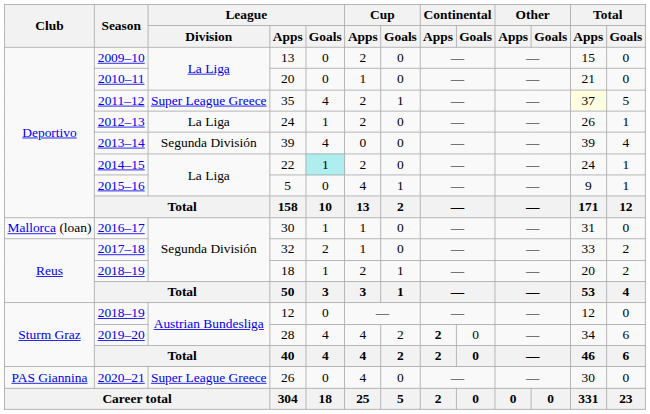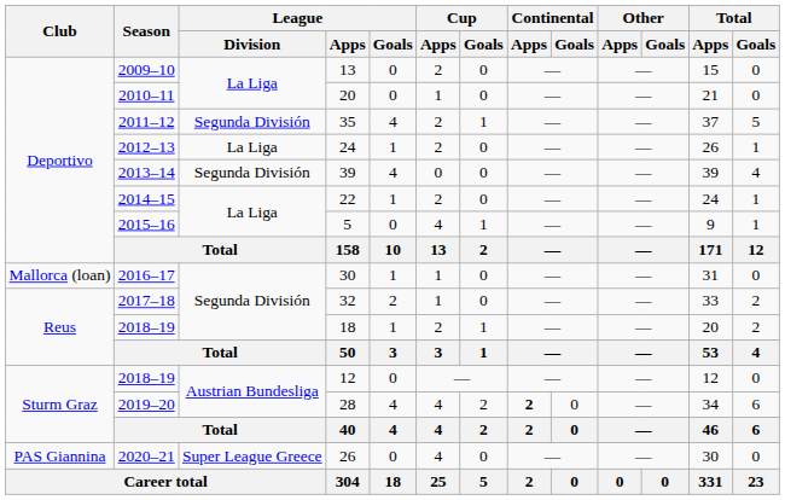35 | League / Division: Super League Greece -> Segunda División
35 | Total / Apps: lightyellow background -> no background
22 | League / Goals: paleturquoise background -> no background
